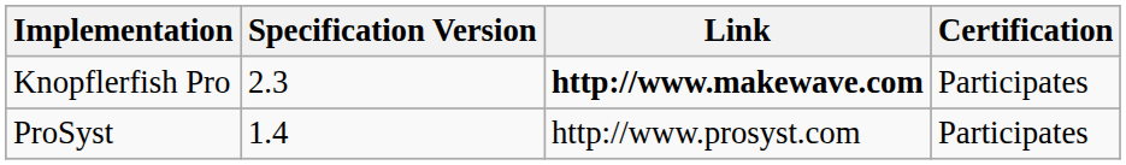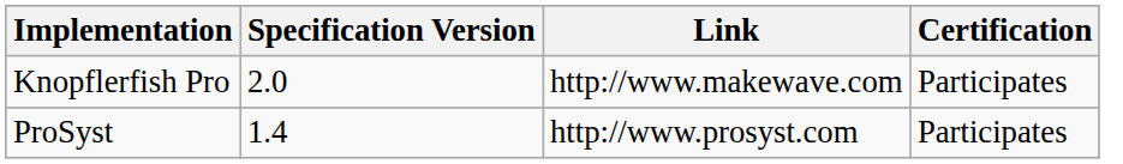Knopflerfish Pro | Specification Version: 2.3 -> 2.0
Knopflerfish Pro | Link: bold -> normal
